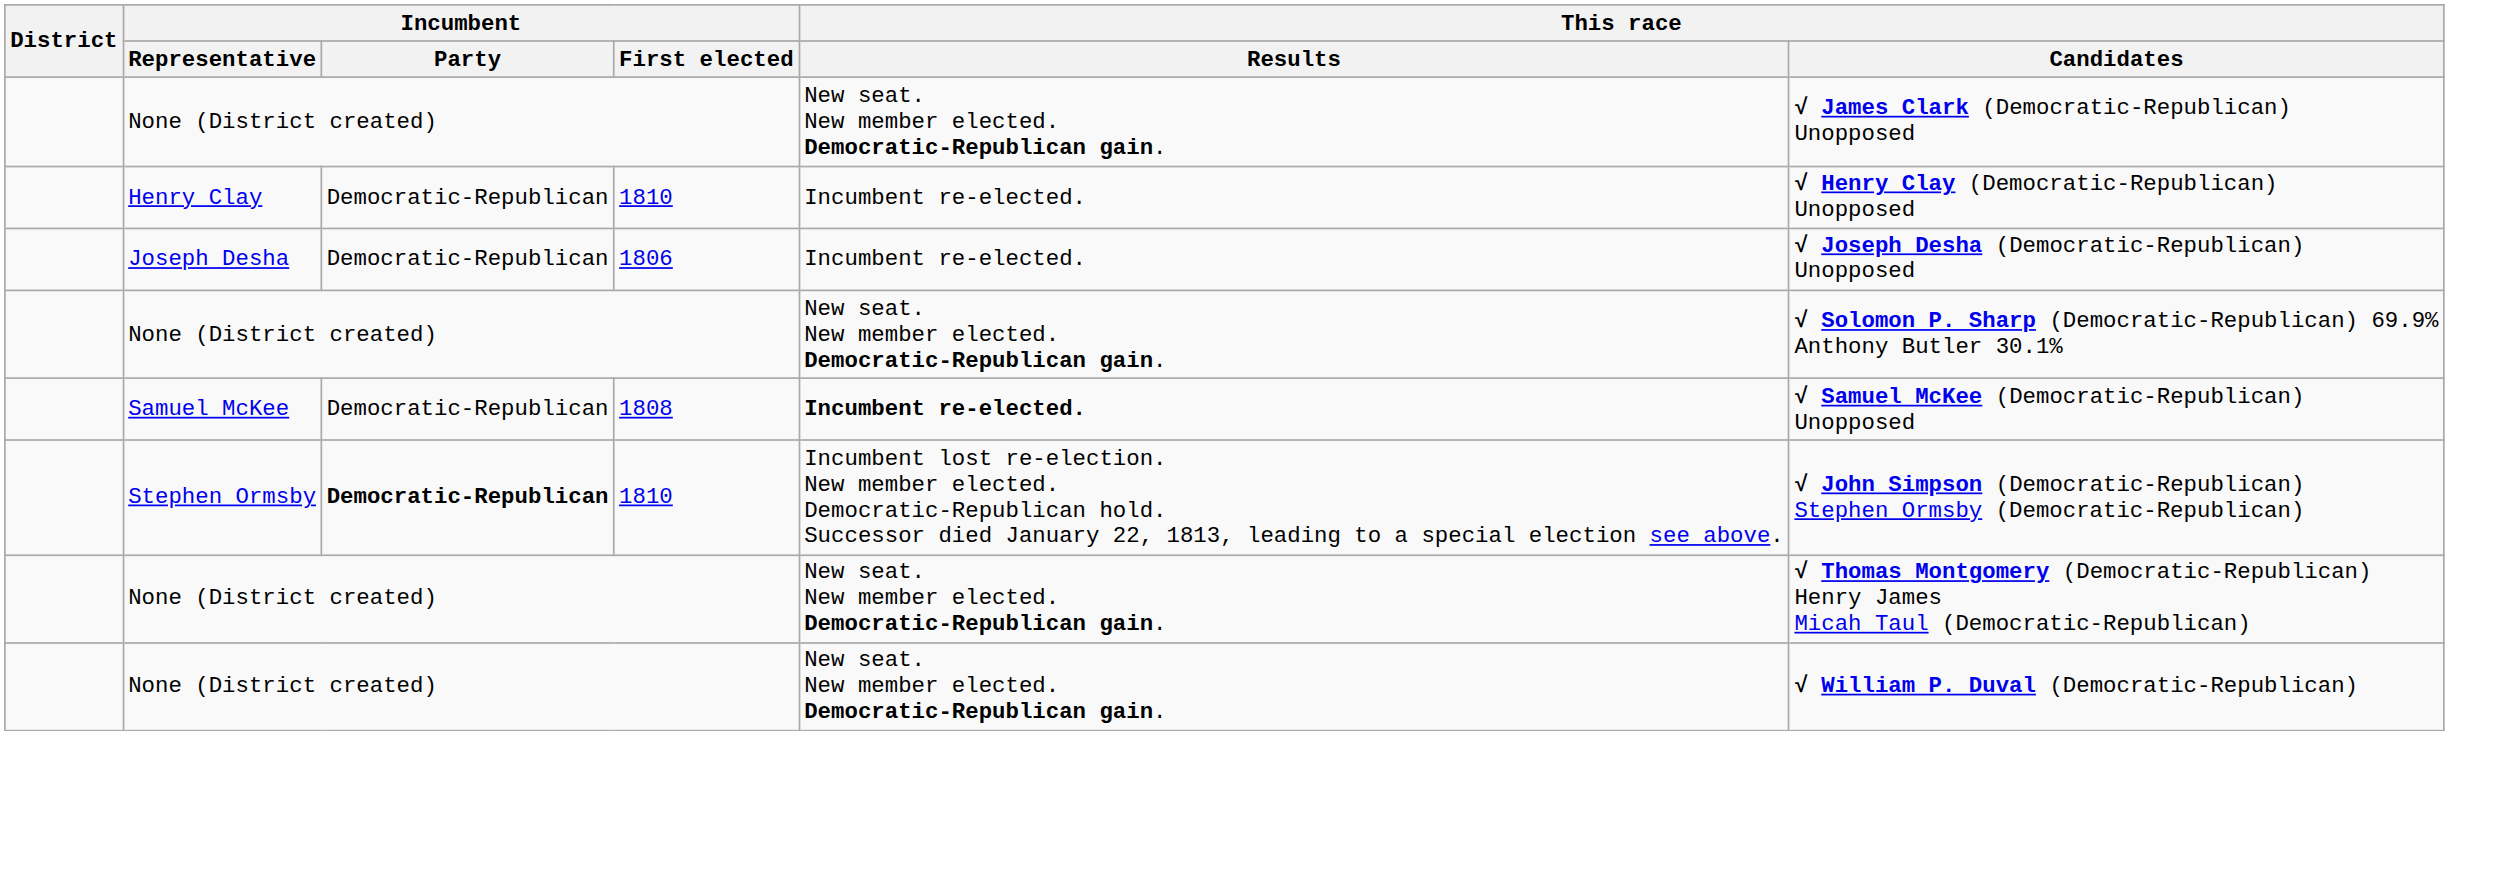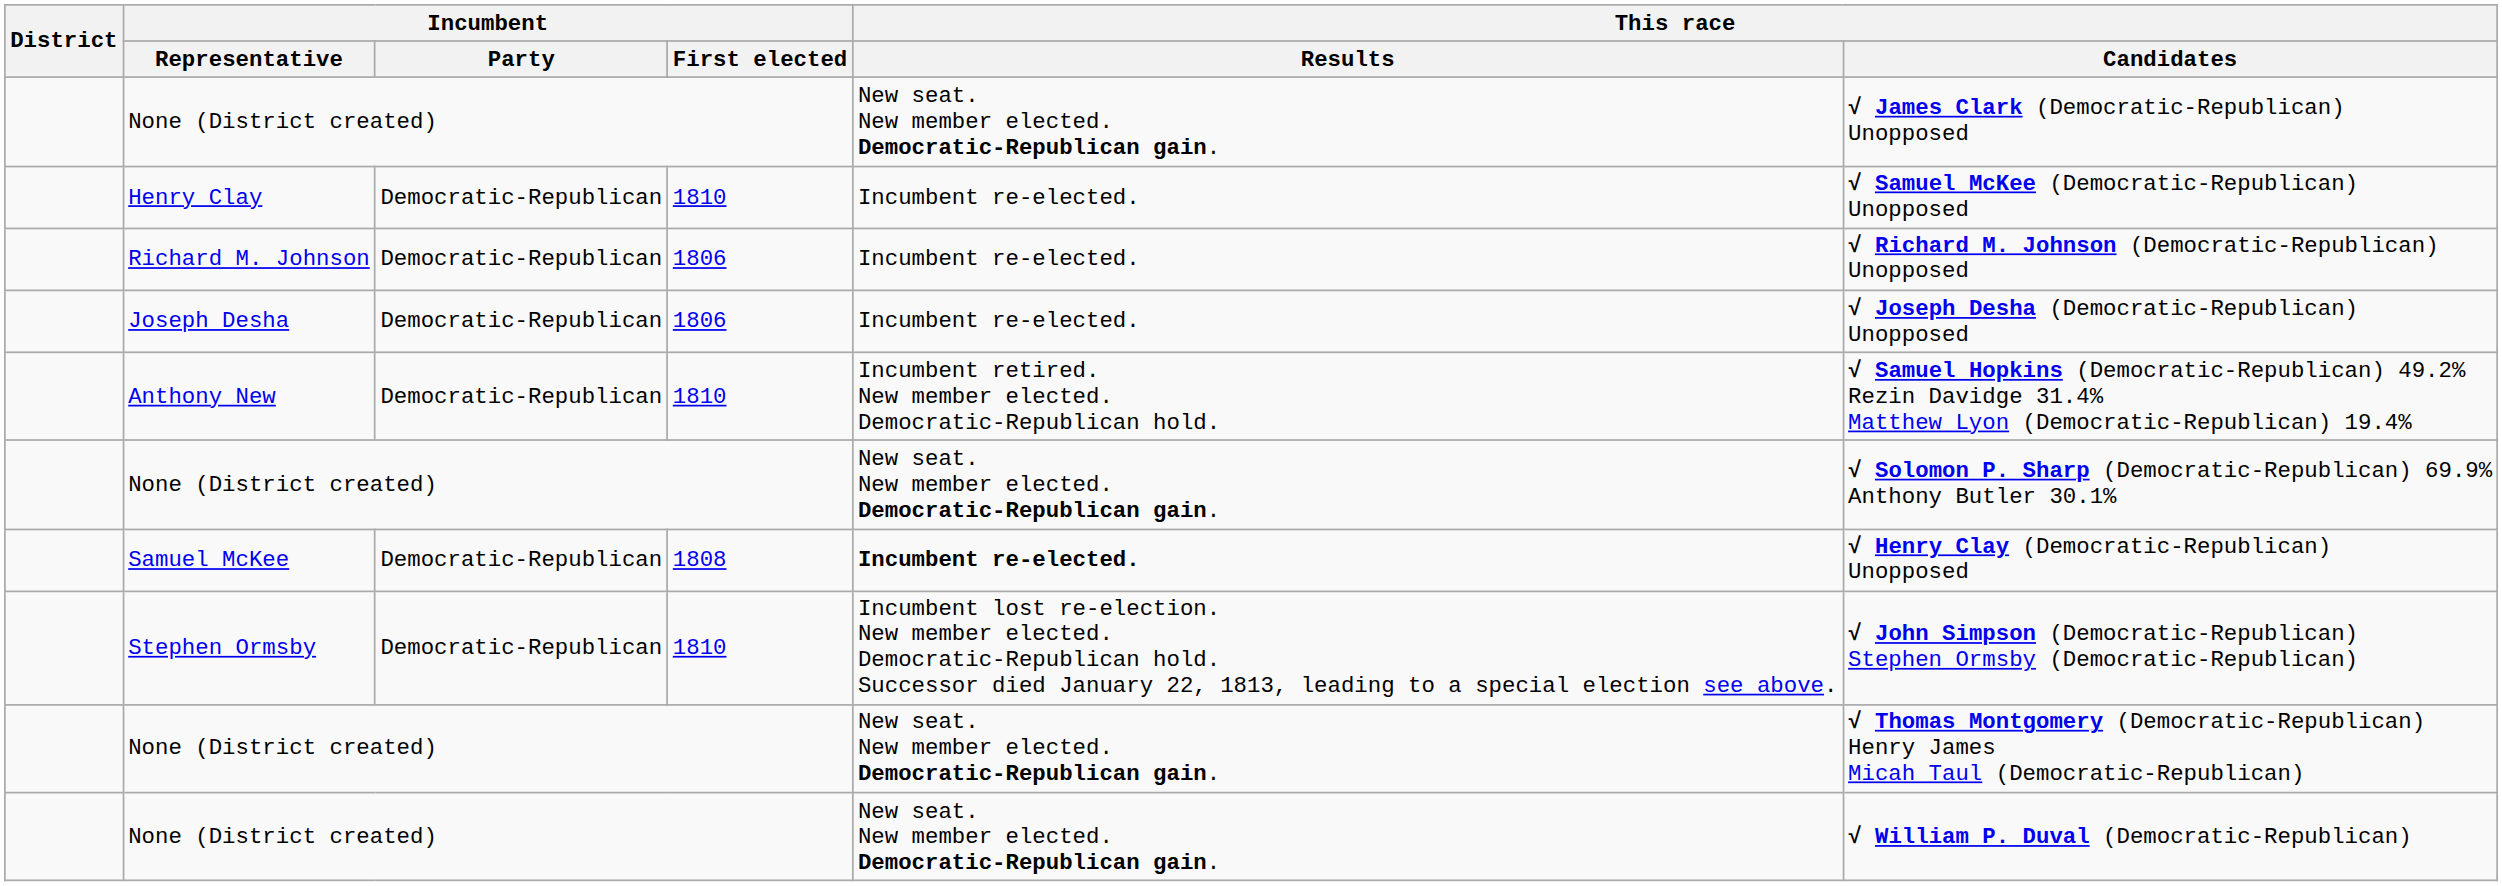Henry Clay | This race / Candidates: √ Henry Clay (Democratic-Republican) Unopposed -> √ Samuel McKee (Democratic-Republican) Unopposed
+ row: Richard M. Johnson | Democratic-Republican | 1806 | Incumbent re-elected. | √ Richard M. Johnson (Democratic-Republican) Unopposed
+ row: Anthony New | Democratic-Republican | 1810 | Incumbent retired. New member elected. Democratic-Republican hold. | √ Samuel Hopkins (Democratic-Republican) 49.2% Rezin Davidge 31.4% Matthew Lyon (Democratic-Republican) 19.4%
Samuel McKee | This race / Candidates: √ Samuel McKee (Democratic-Republican) Unopposed -> √ Henry Clay (Democratic-Republican) Unopposed
Stephen Ormsby | Incumbent / Party: bold -> normal
